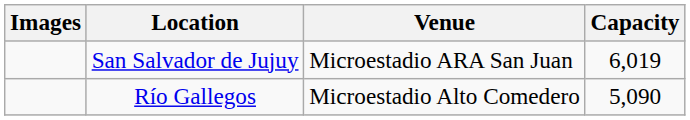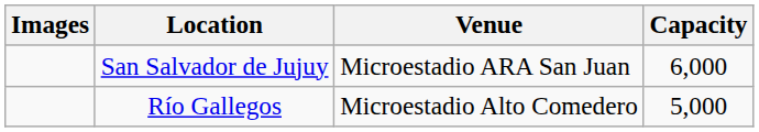San Salvador de Jujuy | Capacity: 6,019 -> 6,000
Río Gallegos | Capacity: 5,090 -> 5,000
